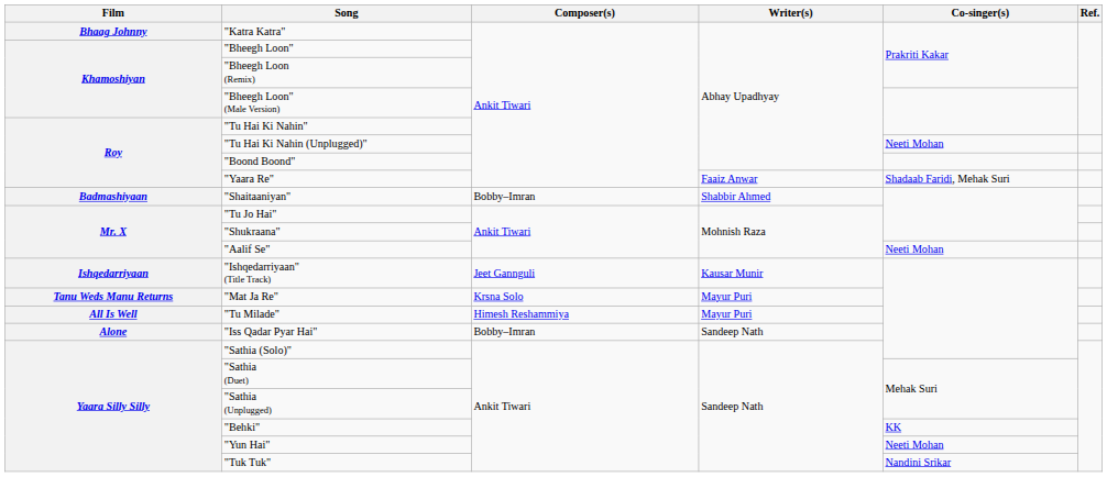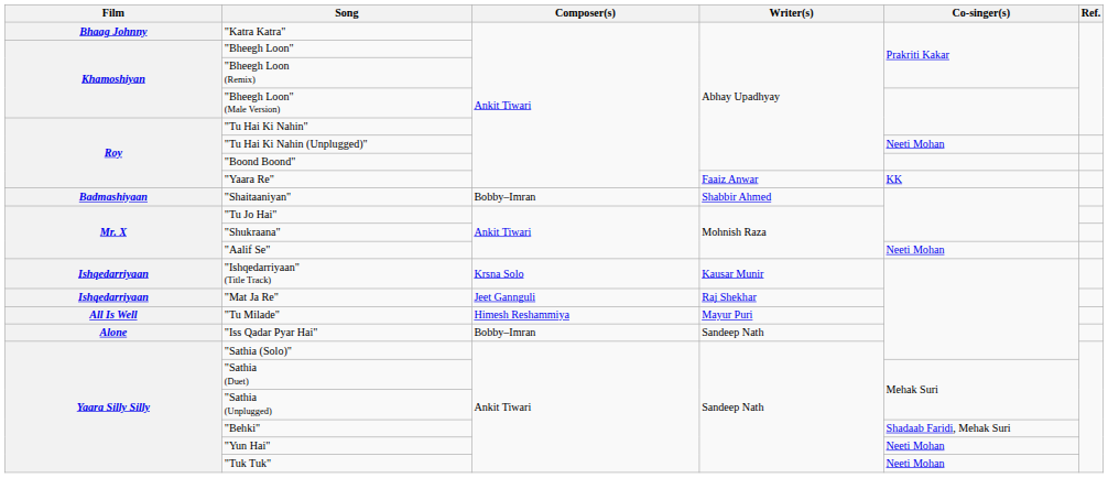"Yaara Re" | Co-singer(s): Shadaab Faridi, Mehak Suri -> KK
"Ishqedarriyaan" (Title Track) | Composer(s): Jeet Gannguli -> Krsna Solo
"Mat Ja Re" | Film: Tanu Weds Manu Returns -> Ishqedarriyaan
"Mat Ja Re" | Composer(s): Krsna Solo -> Jeet Gannguli
"Mat Ja Re" | Writer(s): Mayur Puri -> Raj Shekhar
"Behki" | Co-singer(s): KK -> Shadaab Faridi, Mehak Suri
"Tuk Tuk" | Co-singer(s): Nandini Srikar -> Neeti Mohan
